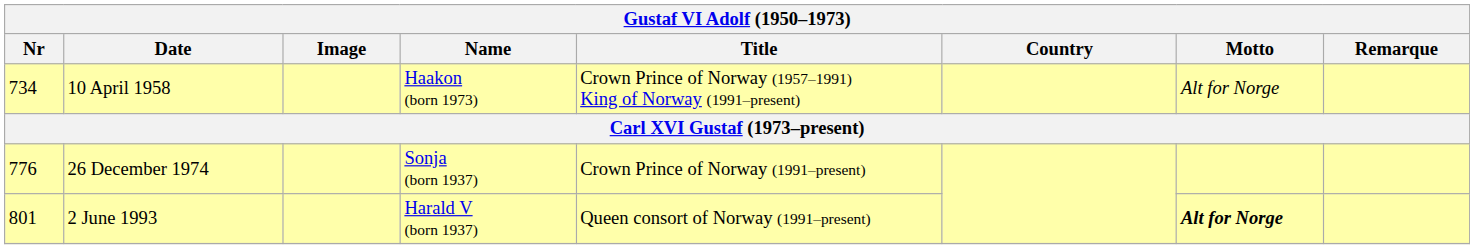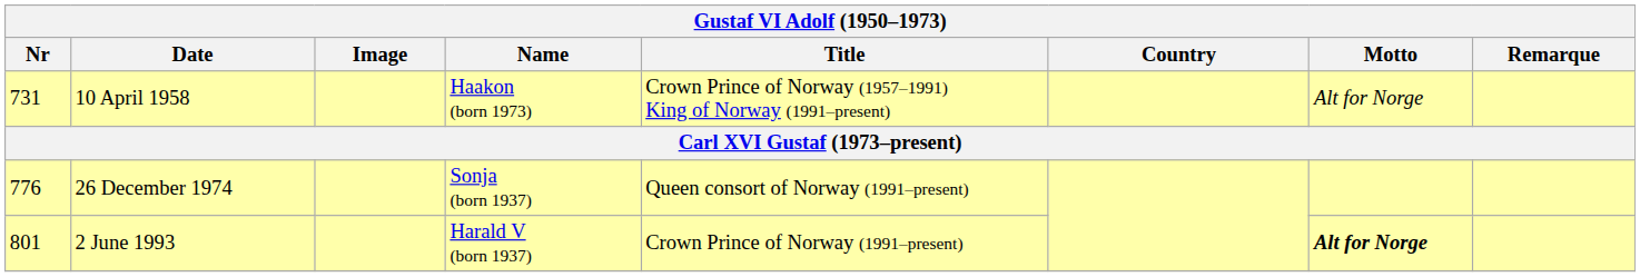10 April 1958 | Nr: 734 -> 731
26 December 1974 | Title: Crown Prince of Norway (1991–present) -> Queen consort of Norway (1991–present)
2 June 1993 | Title: Queen consort of Norway (1991–present) -> Crown Prince of Norway (1991–present)
